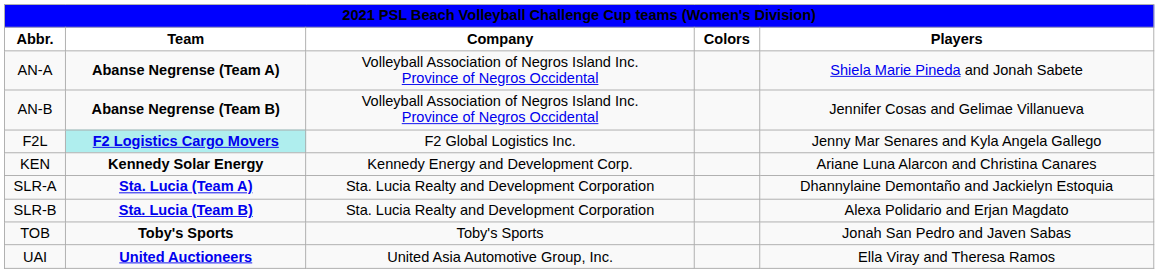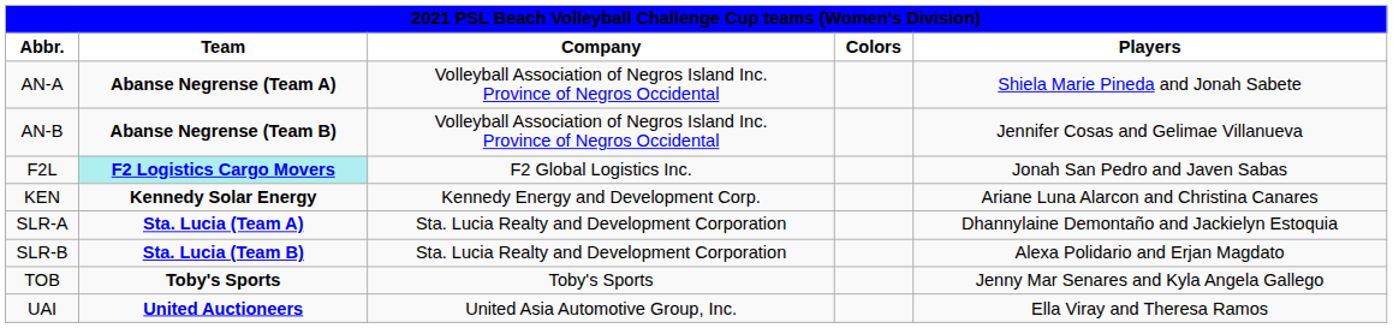F2L | Players: Jenny Mar Senares and Kyla Angela Gallego -> Jonah San Pedro and Javen Sabas
TOB | Players: Jonah San Pedro and Javen Sabas -> Jenny Mar Senares and Kyla Angela Gallego
